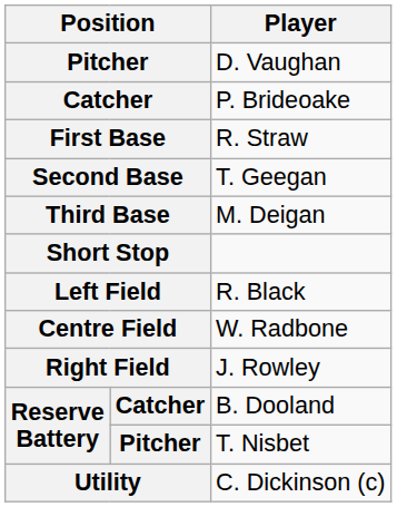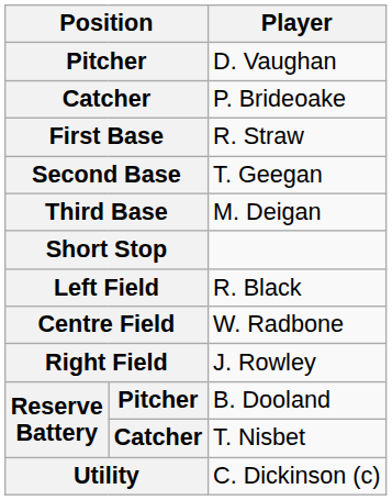B. Dooland | column 2: Catcher -> Pitcher
T. Nisbet | column 2: Pitcher -> Catcher
